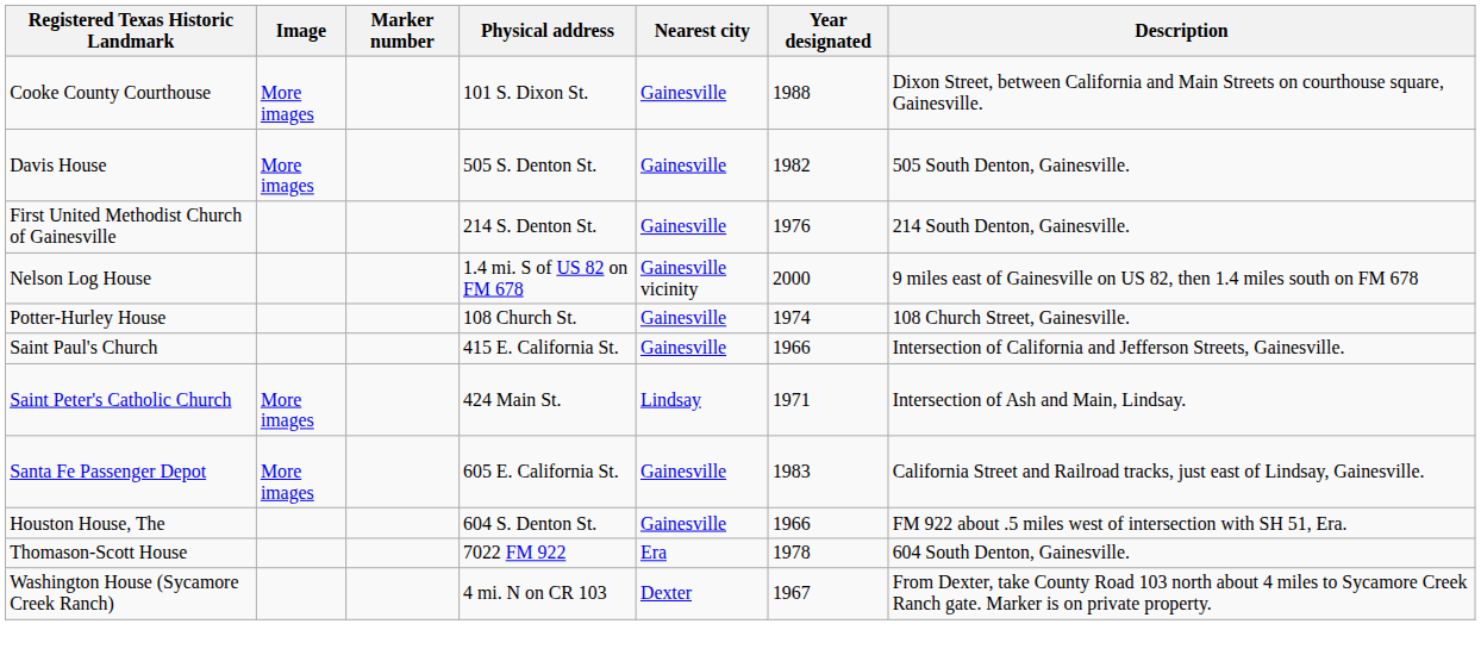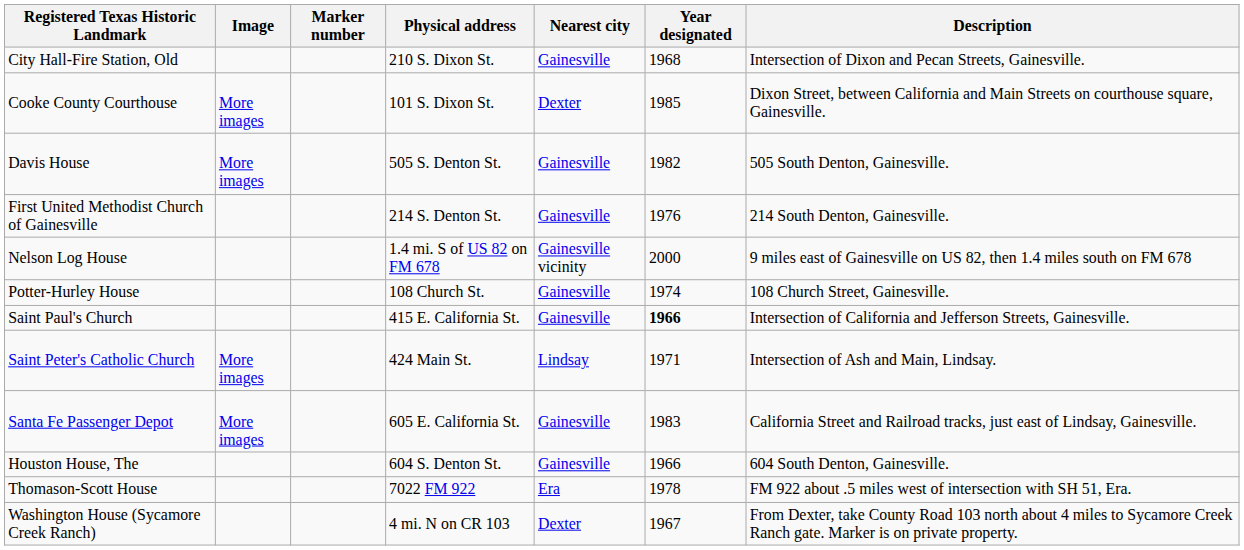+ row: City Hall-Fire Station, Old | 210 S. Dixon St. | Gainesville | 1968 | Intersection of Dixon and Pecan Streets, Gainesville.
Cooke County Courthouse | Nearest city: Gainesville -> Dexter
Cooke County Courthouse | Year designated: 1988 -> 1985
Saint Paul's Church | Year designated: normal -> bold
Houston House, The | Description: FM 922 about .5 miles west of intersection with SH 51, Era. -> 604 South Denton, Gainesville.
Thomason-Scott House | Description: 604 South Denton, Gainesville. -> FM 922 about .5 miles west of intersection with SH 51, Era.
